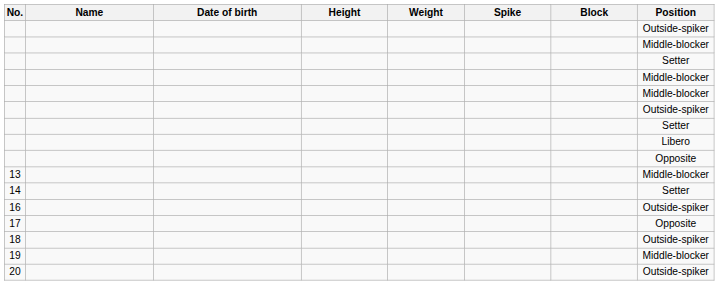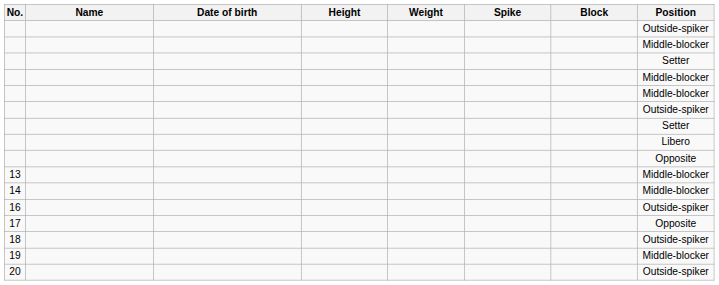14 | Position: Setter -> Middle-blocker
